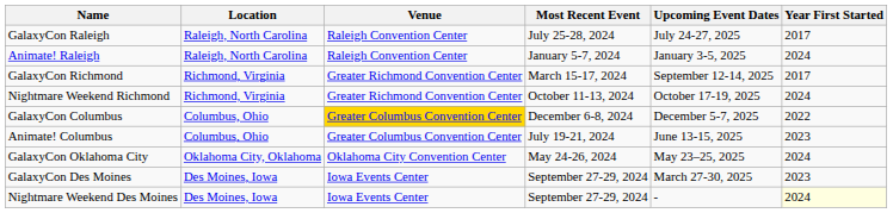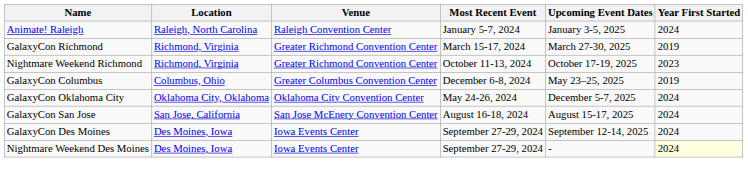- row: GalaxyCon Raleigh | Raleigh, North Carolina | Raleigh Convention Center | July 25-28, 2024 | July 24-27, 2025 | 2017
GalaxyCon Richmond | Upcoming Event Dates: September 12-14, 2025 -> March 27-30, 2025
GalaxyCon Richmond | Year First Started: 2017 -> 2019
Nightmare Weekend Richmond | Year First Started: 2024 -> 2023
GalaxyCon Columbus | Venue: gold background -> no background
GalaxyCon Columbus | Upcoming Event Dates: December 5-7, 2025 -> May 23–25, 2025
GalaxyCon Columbus | Year First Started: 2022 -> 2019
- row: Animate! Columbus | Columbus, Ohio | Greater Columbus Convention Center | July 19-21, 2024 | June 13-15, 2025 | 2023
GalaxyCon Oklahoma City | Upcoming Event Dates: May 23–25, 2025 -> December 5-7, 2025
+ row: GalaxyCon San Jose | San Jose, California | San Jose McEnery Convention Center | August 16-18, 2024 | August 15-17, 2025 | 2024
GalaxyCon Des Moines | Upcoming Event Dates: March 27-30, 2025 -> September 12-14, 2025
GalaxyCon Des Moines | Year First Started: 2023 -> 2024
